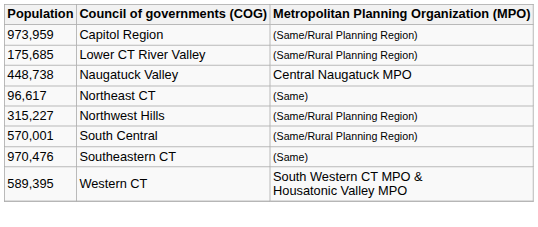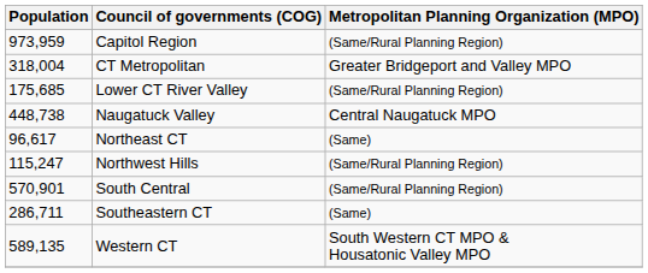+ row: 318,004 | CT Metropolitan | Greater Bridgeport and Valley MPO
Northwest Hills | Population: 315,227 -> 115,247
South Central | Population: 570,001 -> 570,901
Southeastern CT | Population: 970,476 -> 286,711
Western CT | Population: 589,395 -> 589,135
